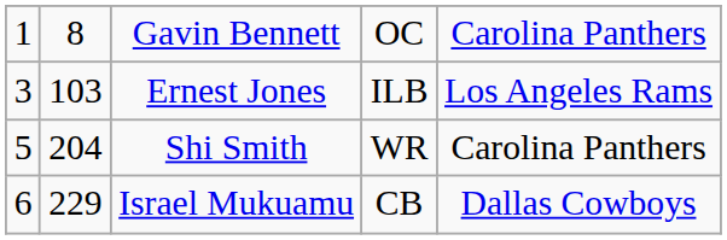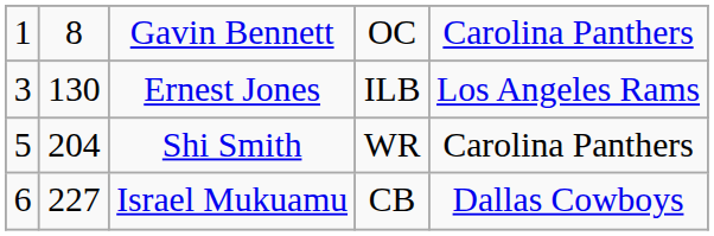Ernest Jones | column 2: 103 -> 130
Israel Mukuamu | column 2: 229 -> 227
